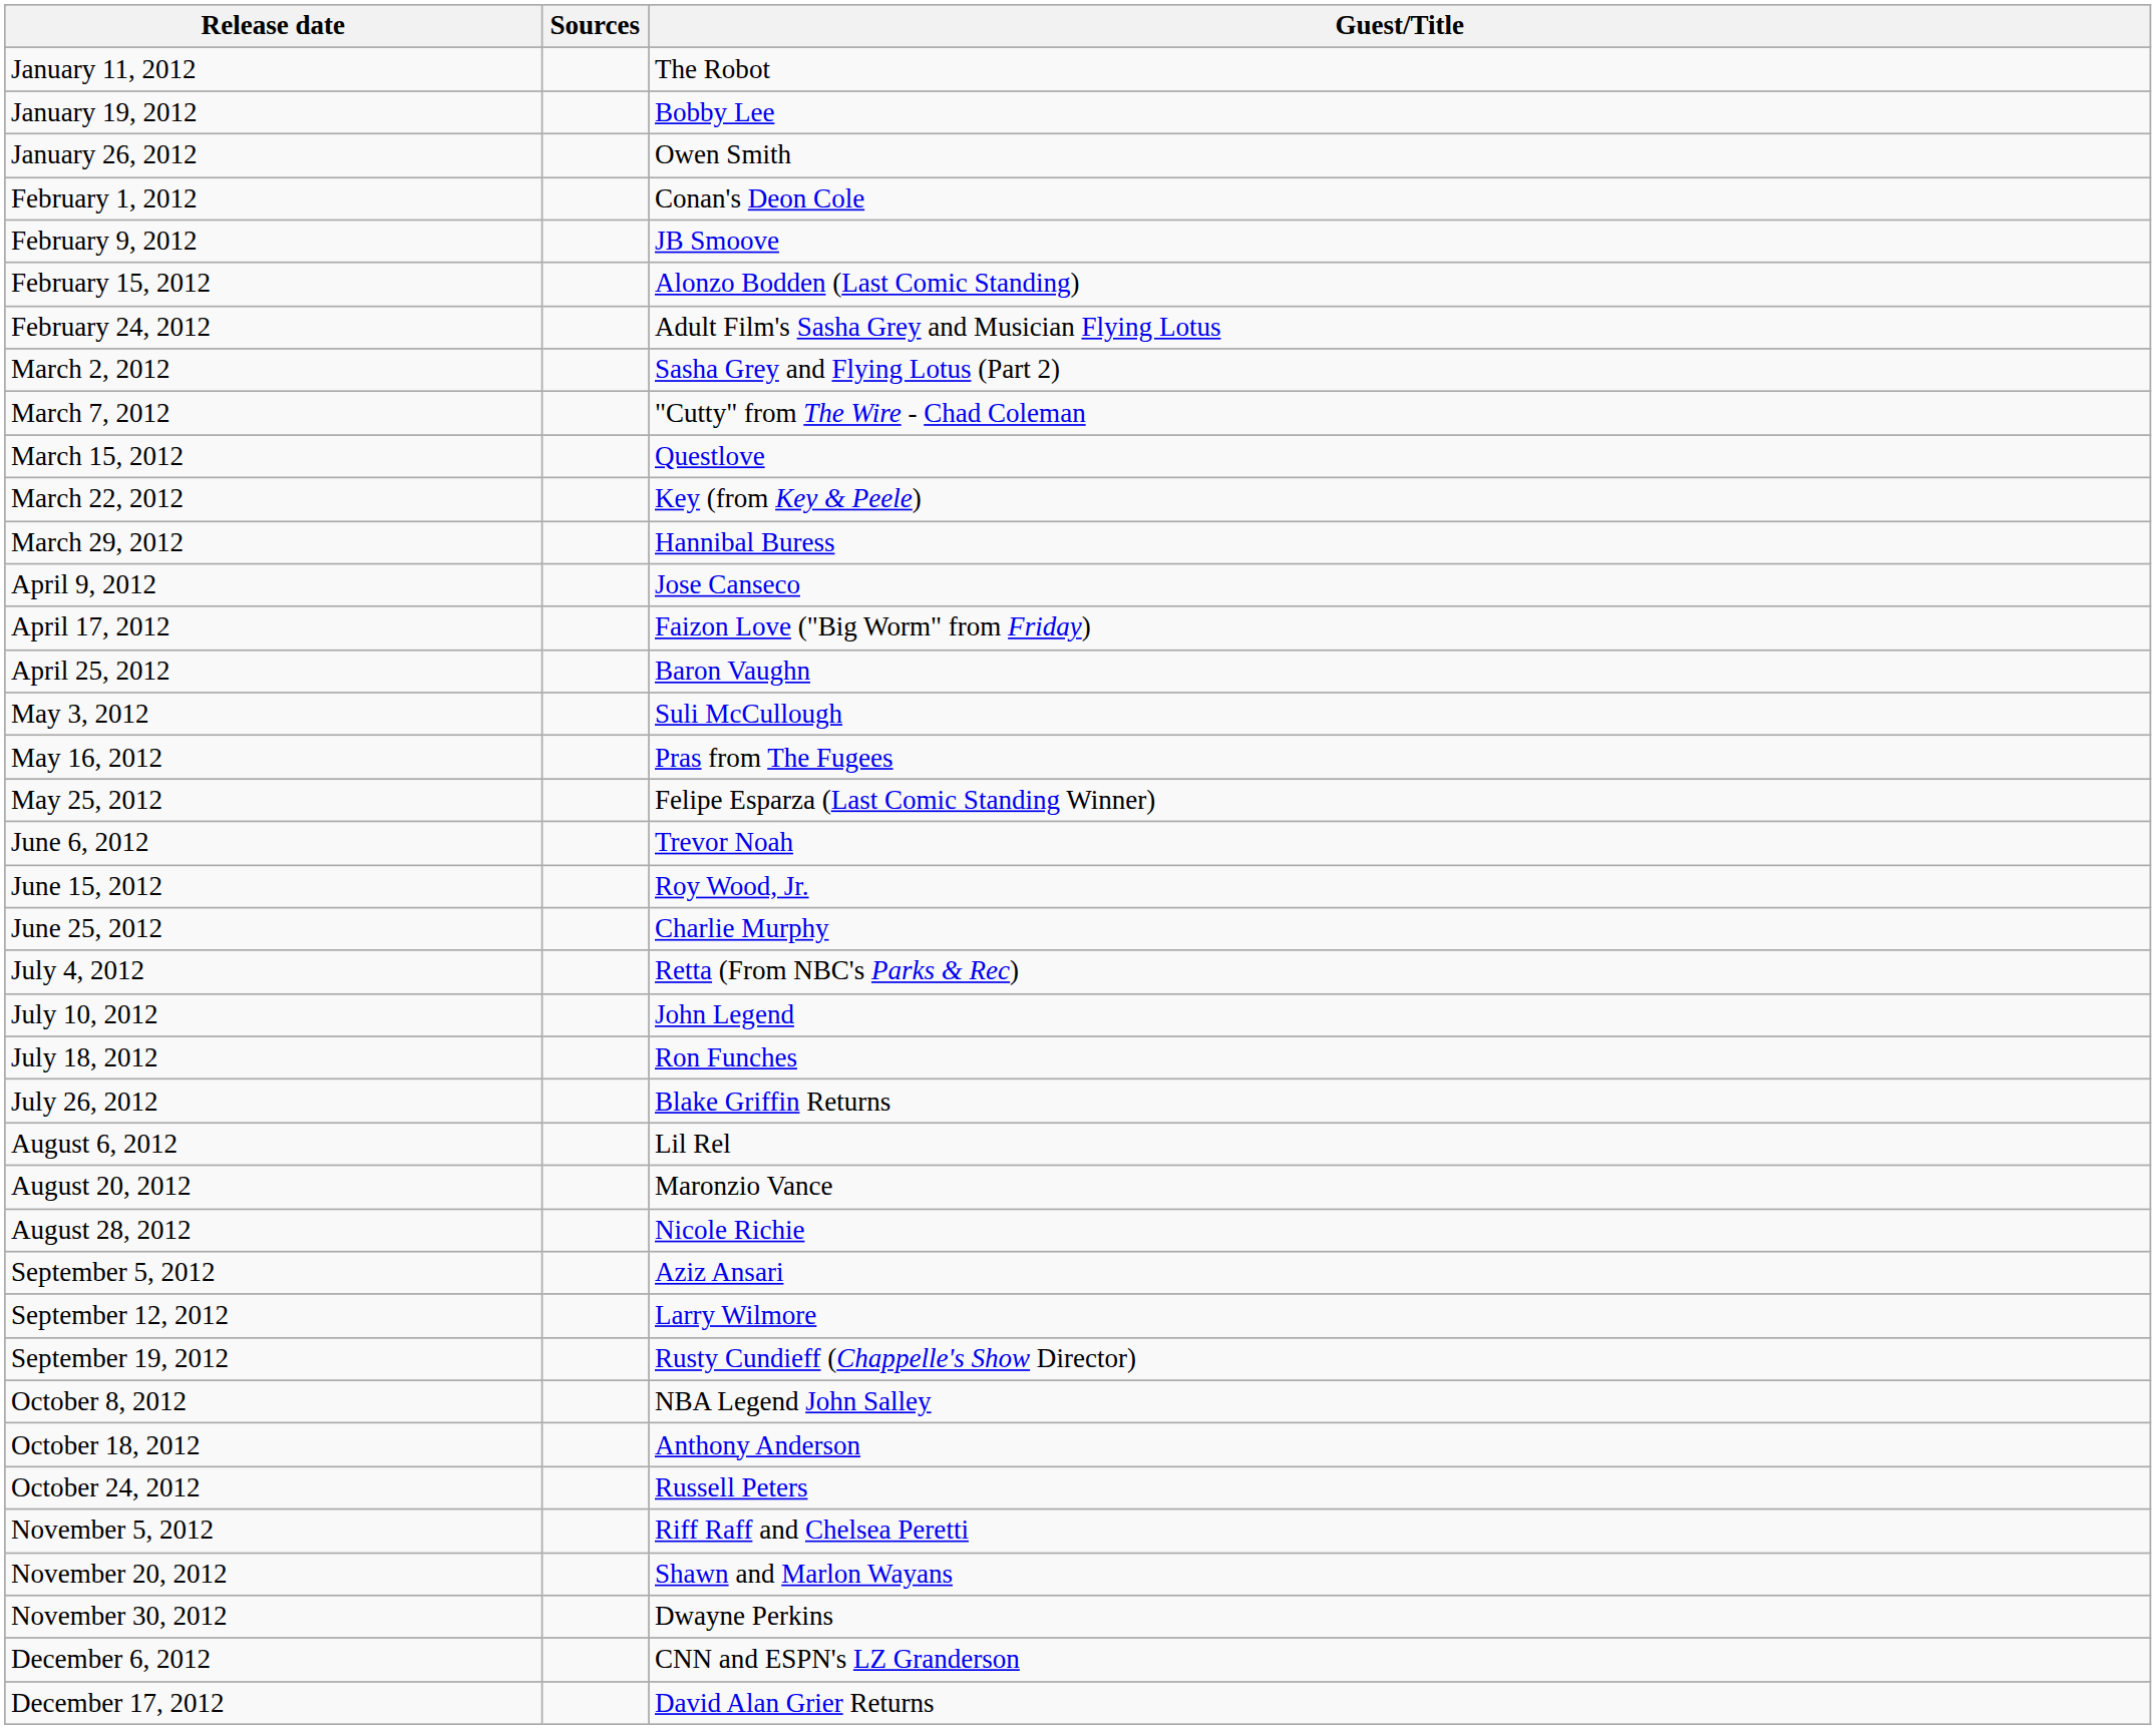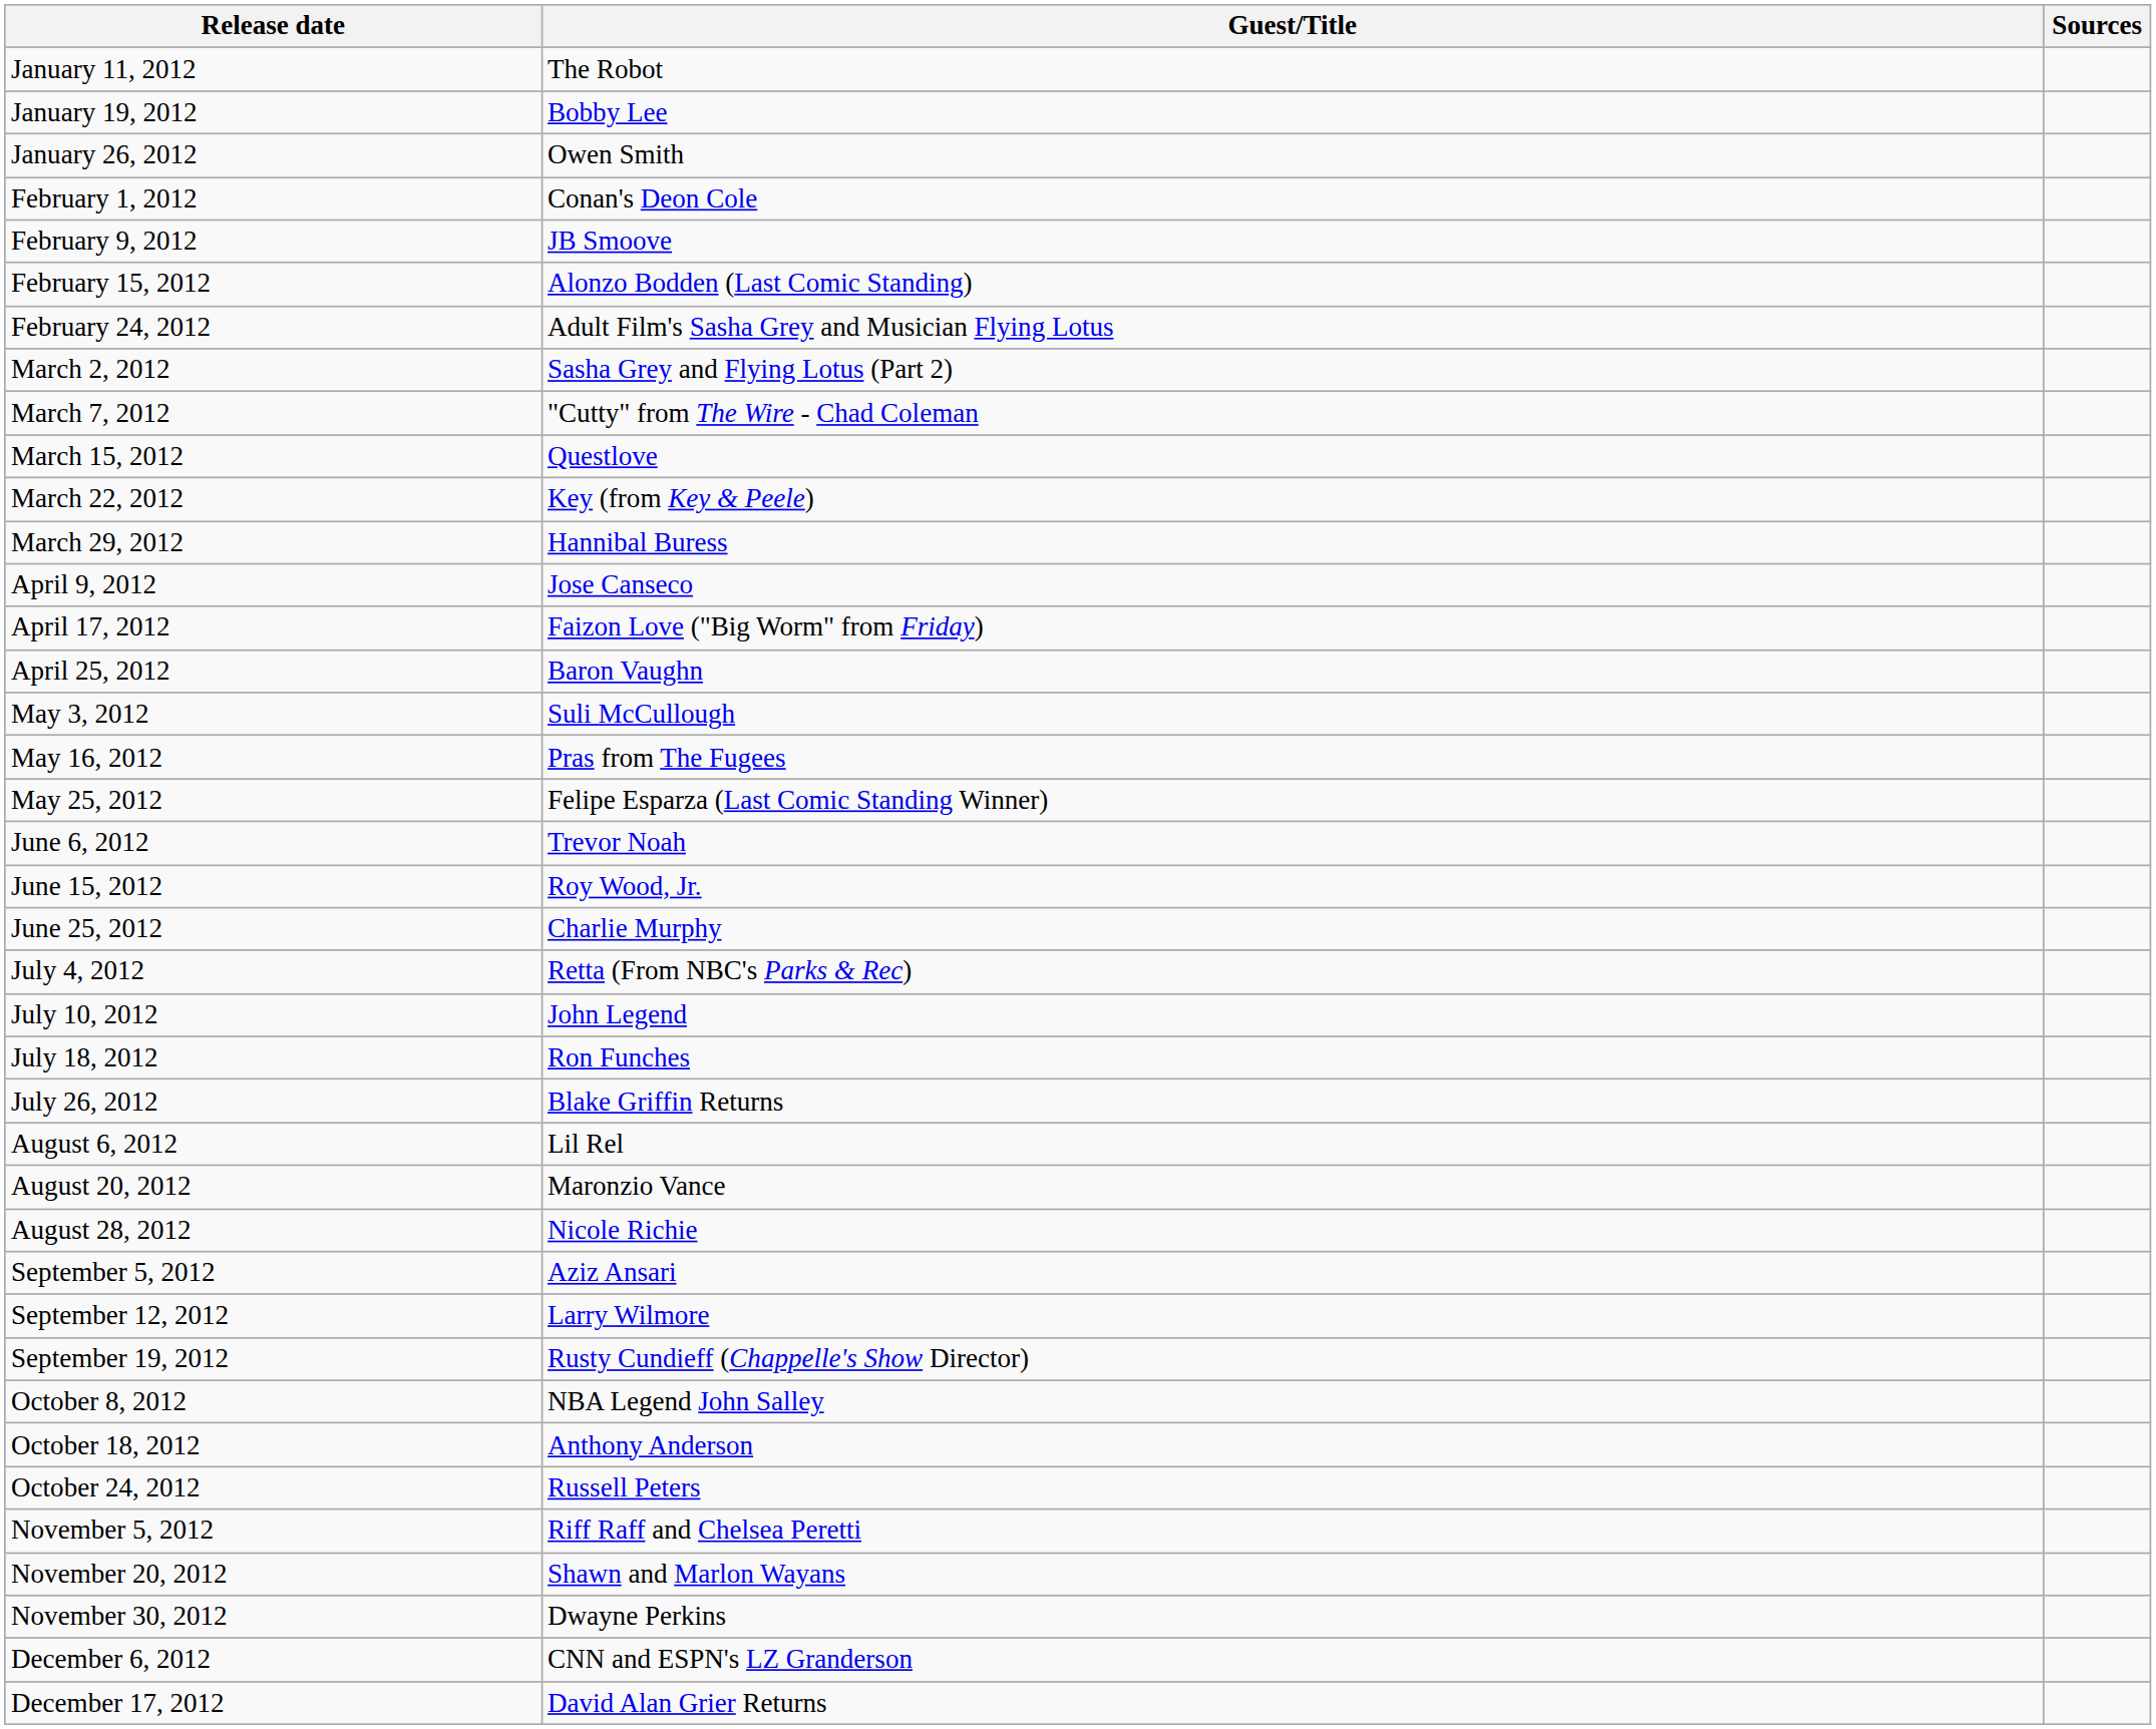columns swapped: Guest/Title <-> Sources
